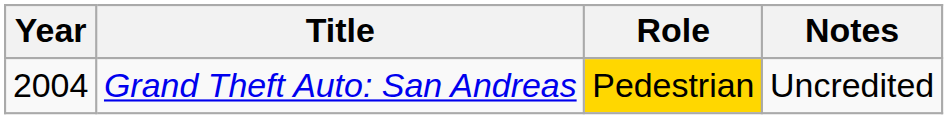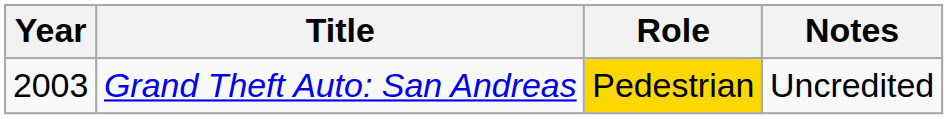Grand Theft Auto: San Andreas | Year: 2004 -> 2003
